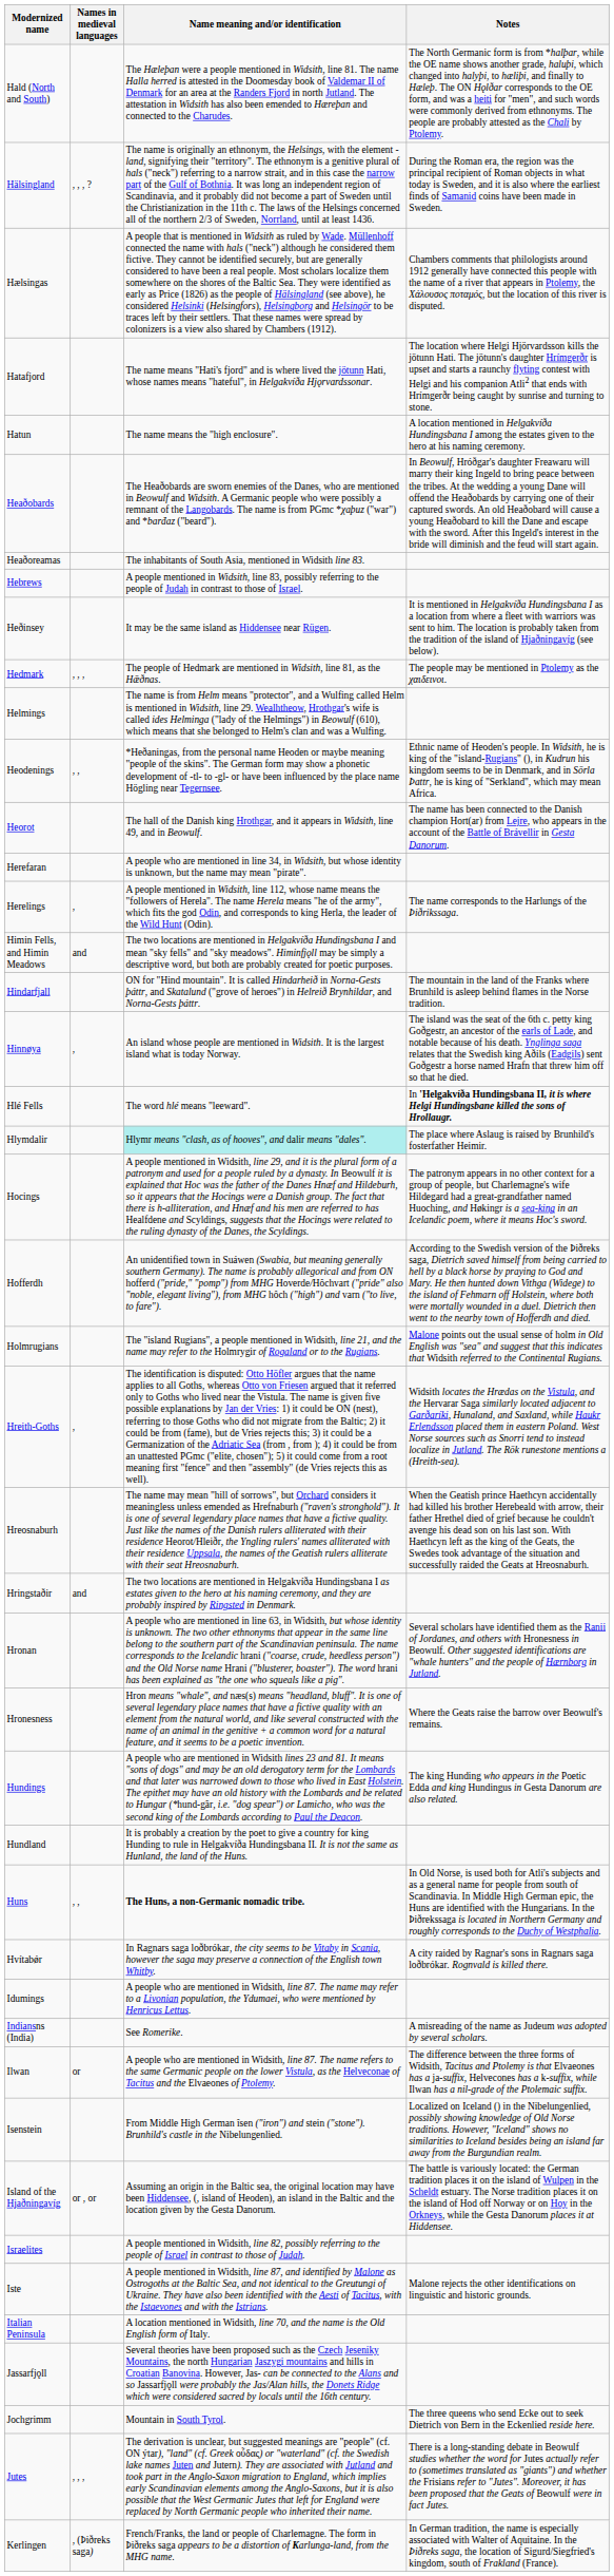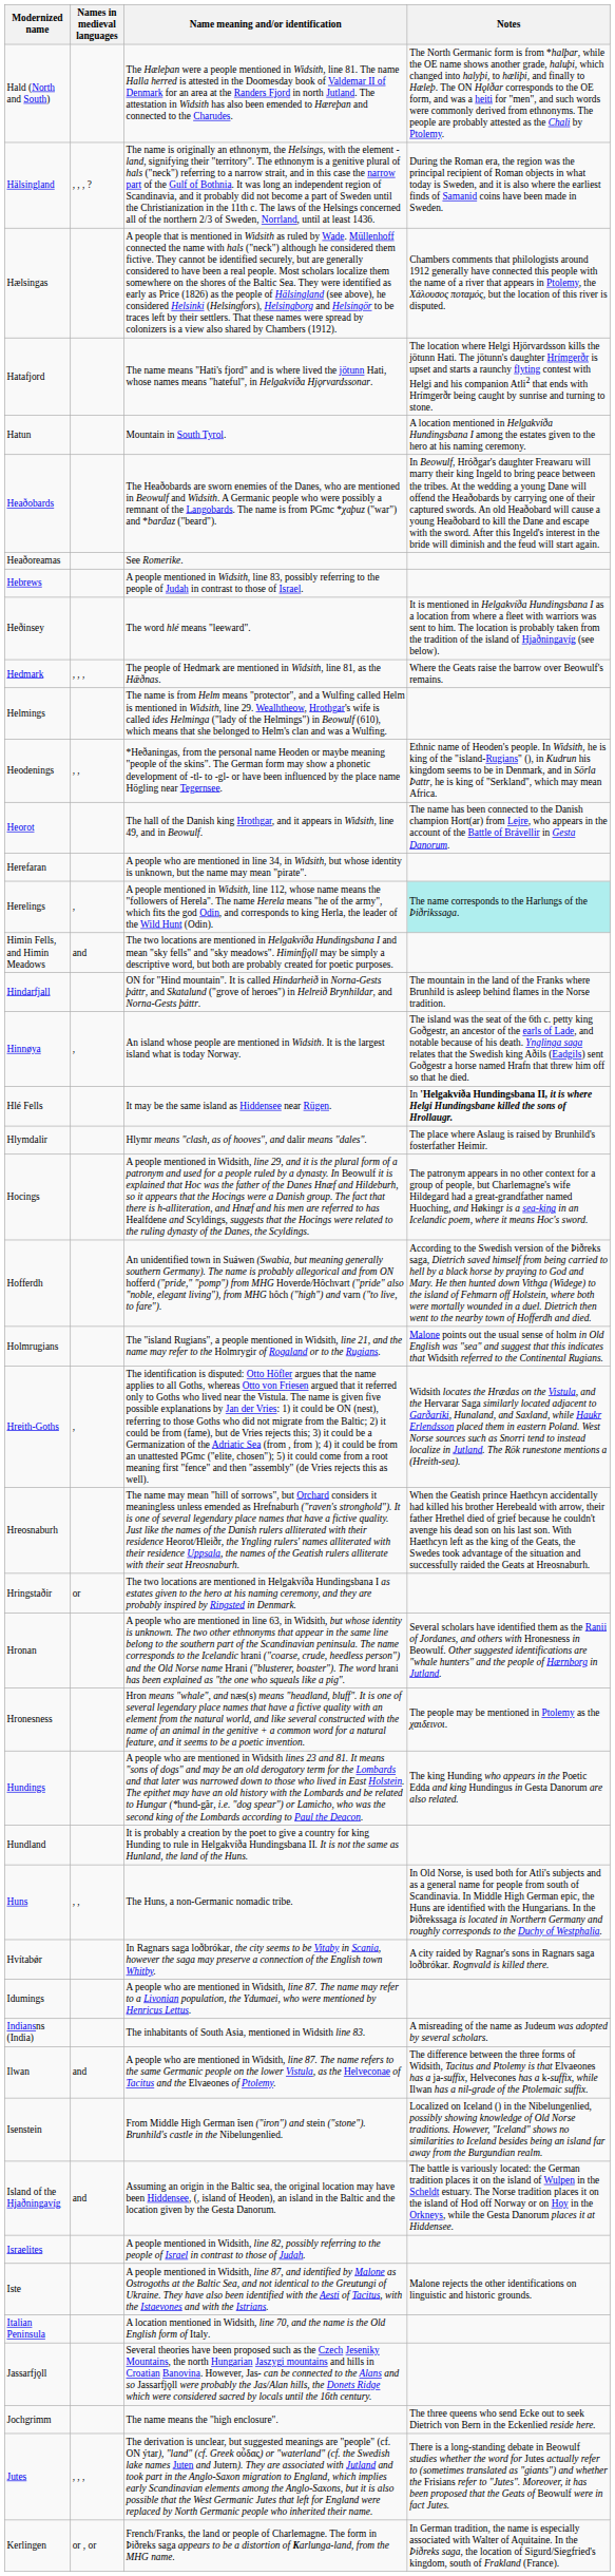Hatun | Name meaning and/or identification: The name means the "high enclosure". -> Mountain in South Tyrol.
Heaðoreamas | Name meaning and/or identification: The inhabitants of South Asia, mentioned in Widsith line 83. -> See Romerike.
Heðinsey | Name meaning and/or identification: It may be the same island as Hiddensee near Rügen. -> The word hlé means "leeward".
Hedmark | Notes: The people may be mentioned in Ptolemy as the χαιδεινοι. -> Where the Geats raise the barrow over Beowulf's remains.
Herelings | Notes: no background -> paleturquoise background
Hlé Fells | Name meaning and/or identification: The word hlé means "leeward". -> It may be the same island as Hiddensee near Rügen.
Hlymdalir | Name meaning and/or identification: paleturquoise background -> no background
Hringstaðir | Names in medieval languages: and -> or
Hronesness | Notes: Where the Geats raise the barrow over Beowulf's remains. -> The people may be mentioned in Ptolemy as the χαιδεινοι.
Huns | Name meaning and/or identification: bold -> normal
Indiansns (India) | Name meaning and/or identification: See Romerike. -> The inhabitants of South Asia, mentioned in Widsith line 83.
Ilwan | Names in medieval languages: or -> and
Island of the Hjaðningavíg | Names in medieval languages: or , or -> and
Jochgrimm | Name meaning and/or identification: Mountain in South Tyrol. -> The name means the "high enclosure".
Kerlingen | Names in medieval languages: , (Þiðreks saga) -> or , or
